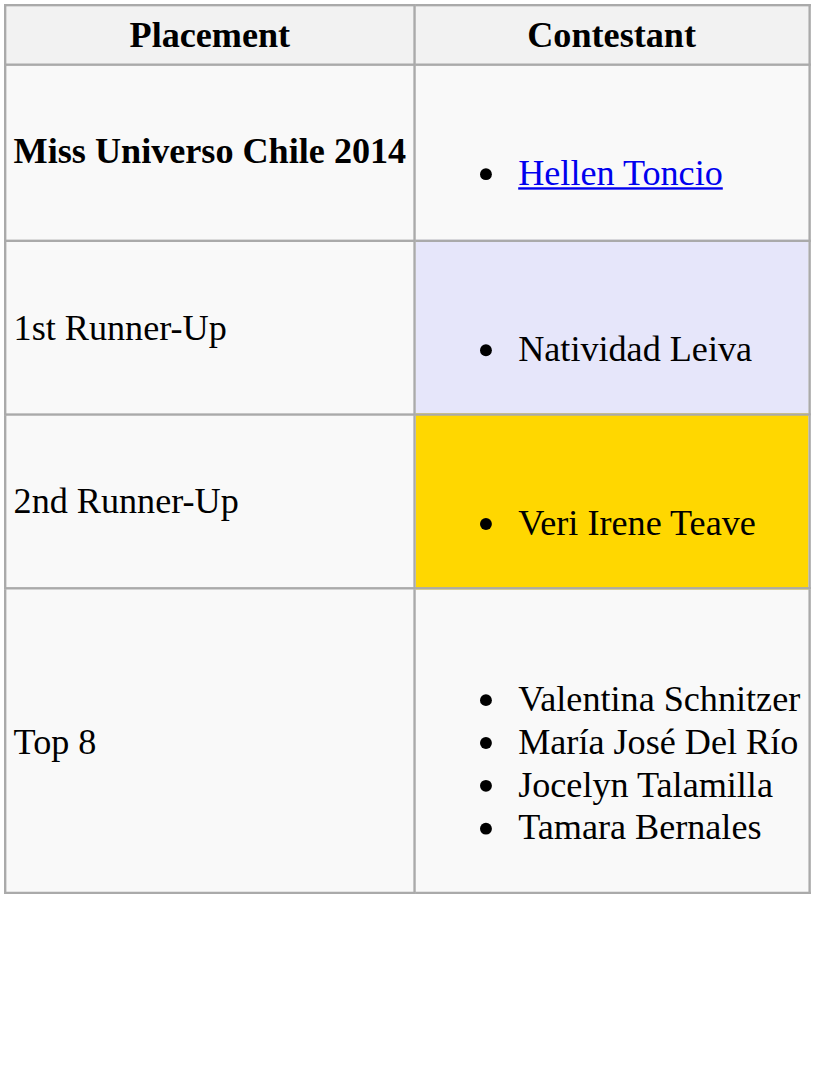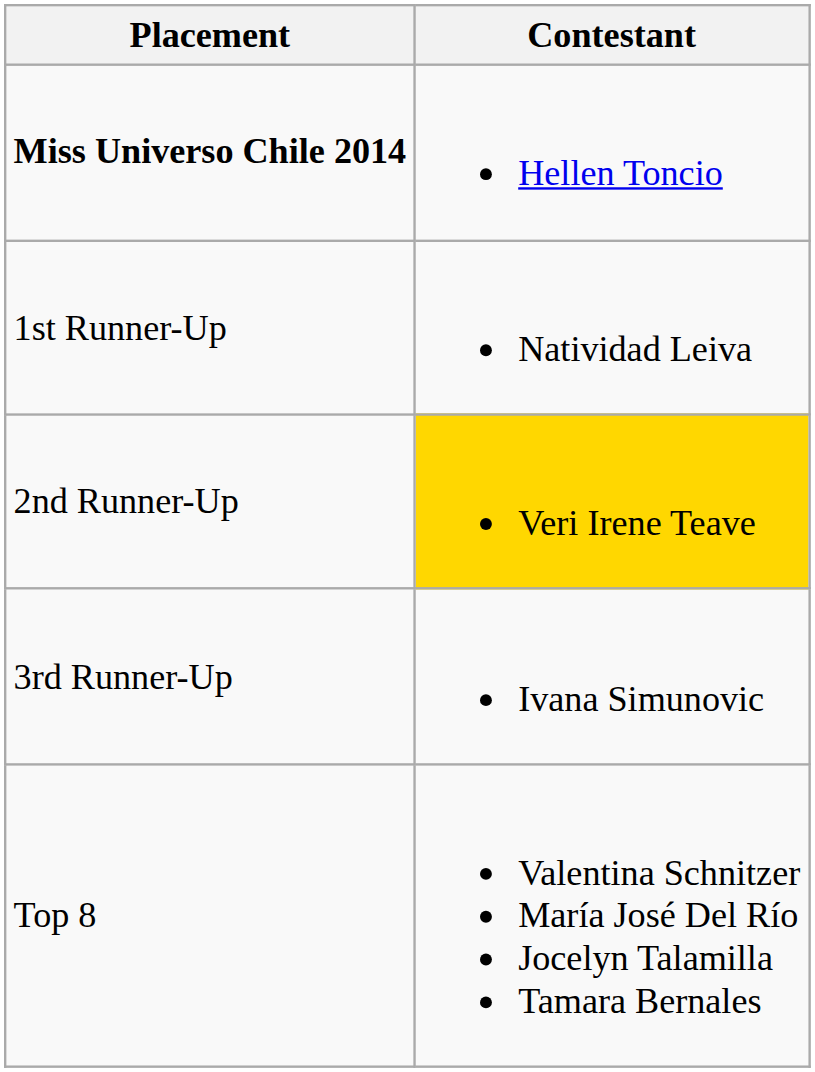1st Runner-Up | Contestant: lavender background -> no background
+ row: 3rd Runner-Up | Ivana Simunovic
